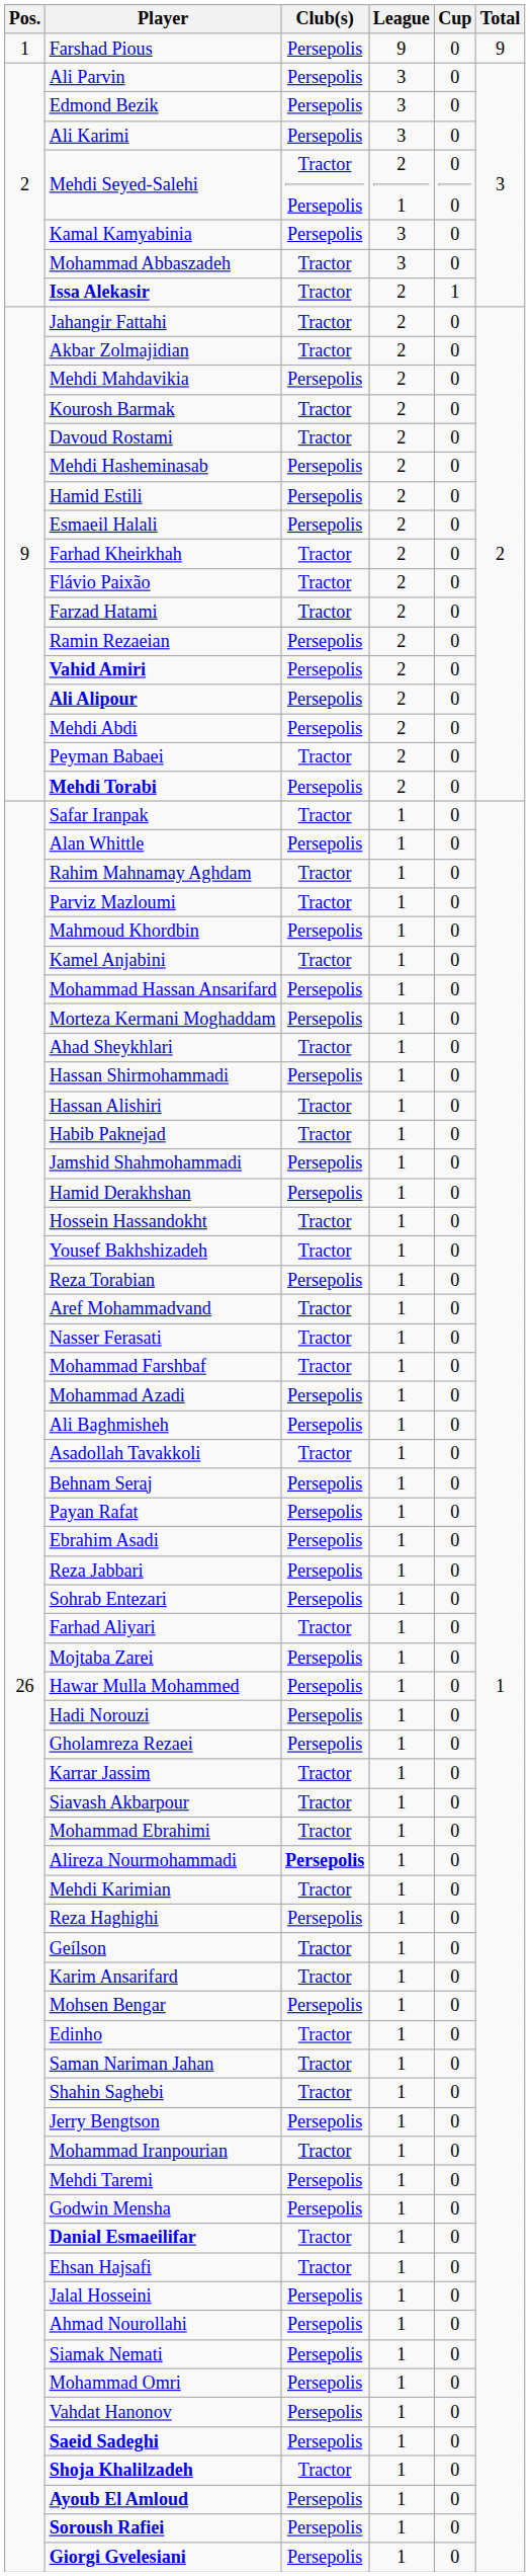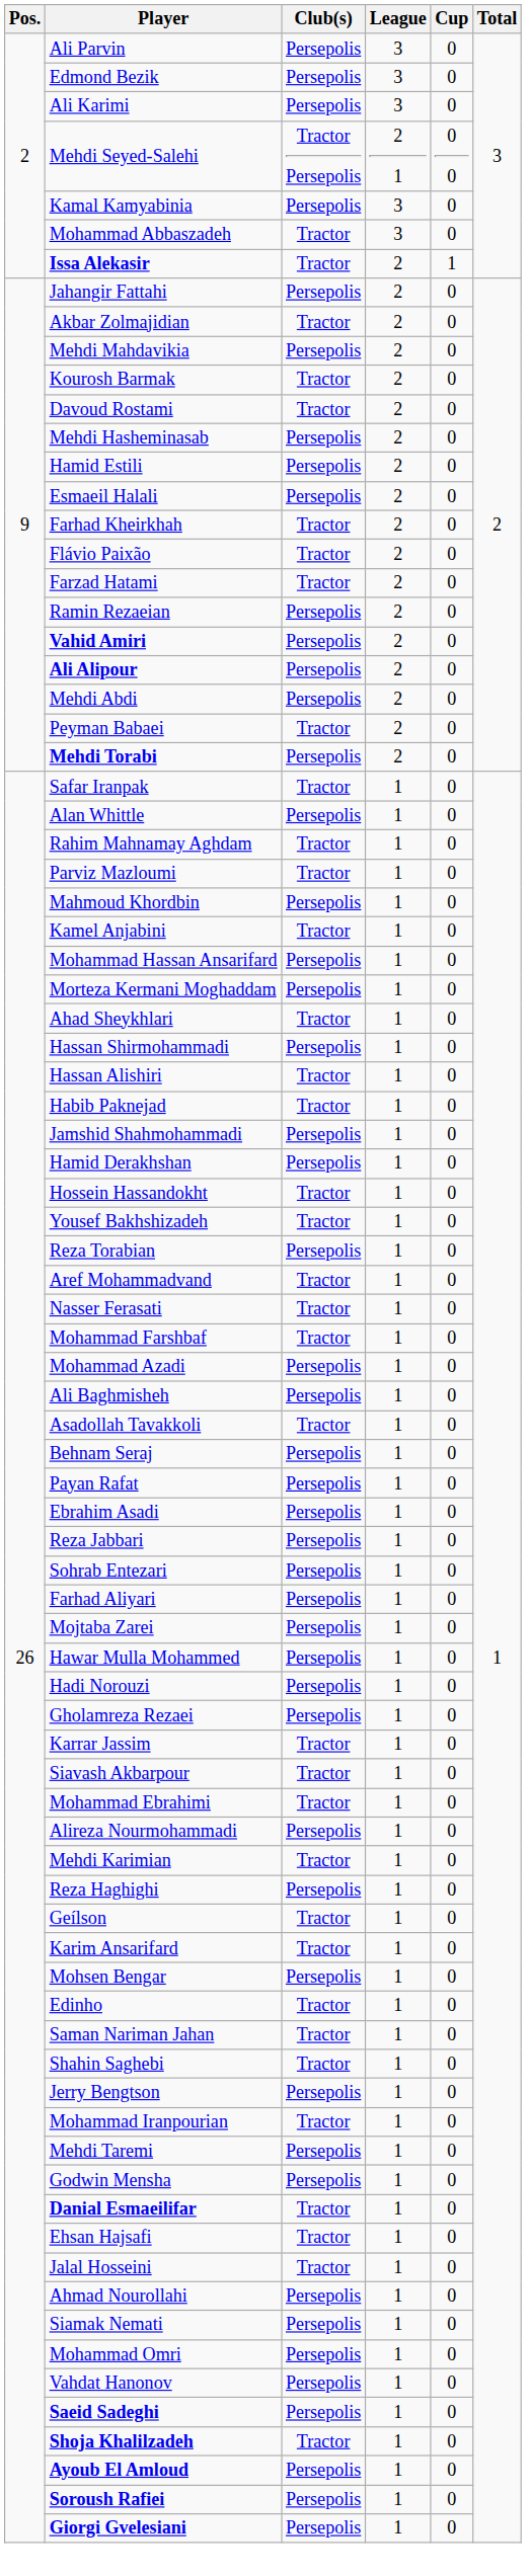- row: 1 | Farshad Pious | Persepolis | 9 | 0 | 9
Jahangir Fattahi | Club(s): Tractor -> Persepolis
Farhad Aliyari | Club(s): Tractor -> Persepolis
Alireza Nourmohammadi | Club(s): bold -> normal
Jalal Hosseini | Club(s): Persepolis -> Tractor
